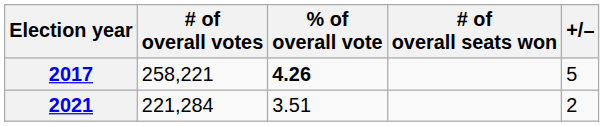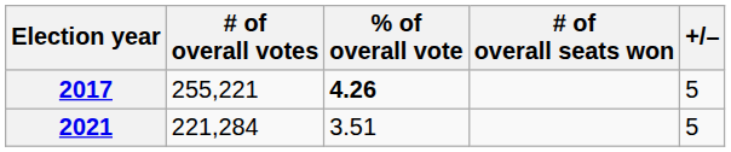2017 | # of overall votes: 258,221 -> 255,221
2021 | +/–: 2 -> 5
